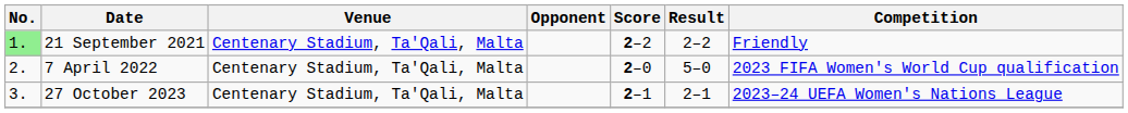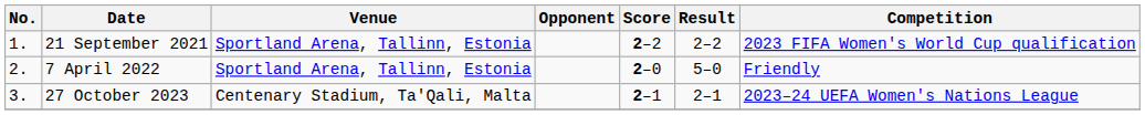21 September 2021 | No.: lightgreen background -> no background
21 September 2021 | Venue: Centenary Stadium, Ta'Qali, Malta -> Sportland Arena, Tallinn, Estonia
21 September 2021 | Competition: Friendly -> 2023 FIFA Women's World Cup qualification
7 April 2022 | Venue: Centenary Stadium, Ta'Qali, Malta -> Sportland Arena, Tallinn, Estonia
7 April 2022 | Competition: 2023 FIFA Women's World Cup qualification -> Friendly
